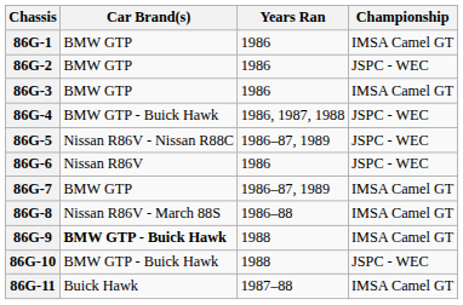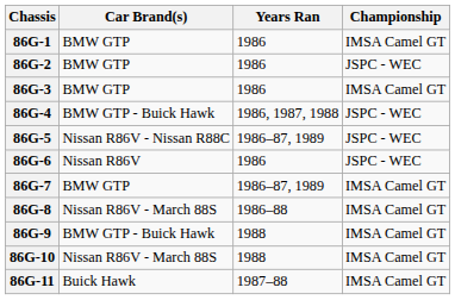86G-9 | Car Brand(s): bold -> normal
86G-10 | Car Brand(s): BMW GTP - Buick Hawk -> Nissan R86V - March 88S
86G-10 | Championship: JSPC - WEC -> IMSA Camel GT
